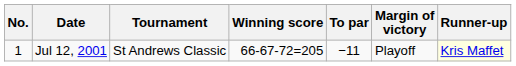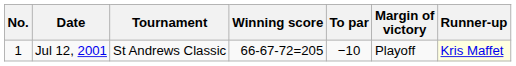Jul 12, 2001 | To par: −11 -> −10
